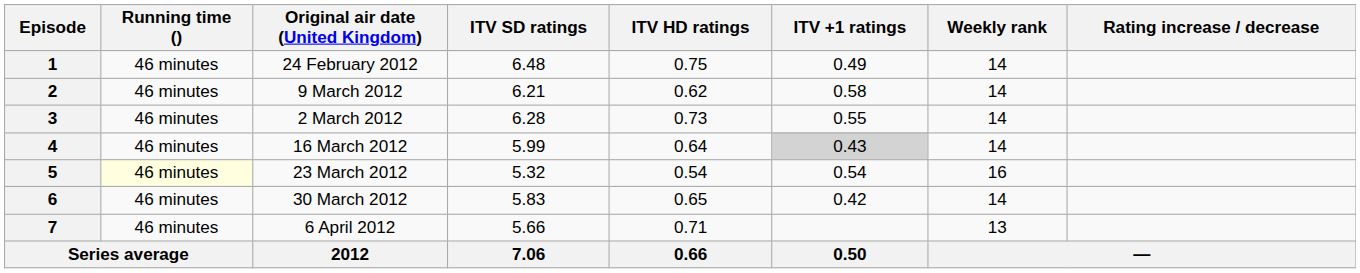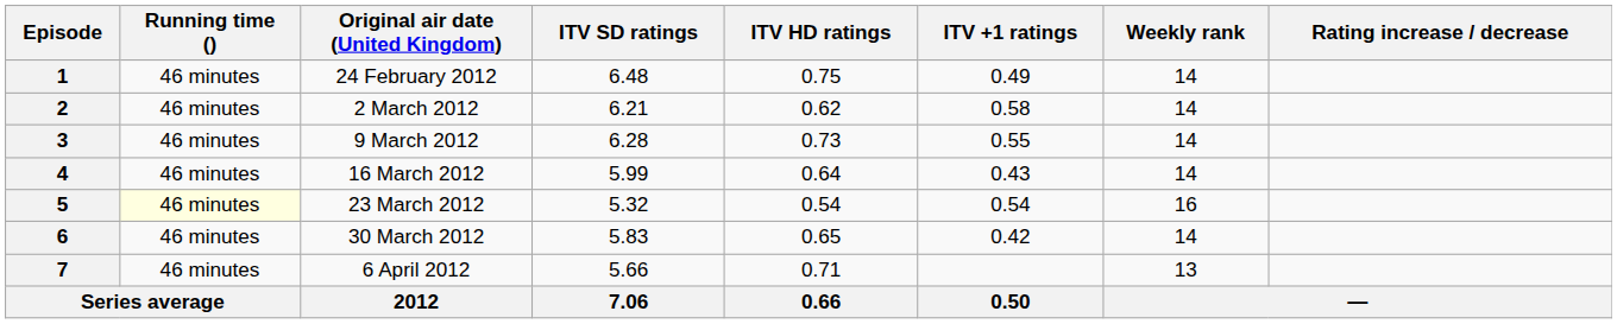2 | Original air date (United Kingdom): 9 March 2012 -> 2 March 2012
3 | Original air date (United Kingdom): 2 March 2012 -> 9 March 2012
4 | ITV +1 ratings: lightgrey background -> no background
